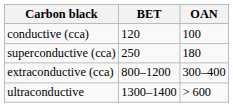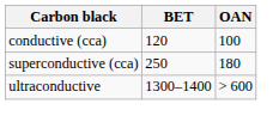- row: extraconductive (cca) | 800–1200 | 300–400
